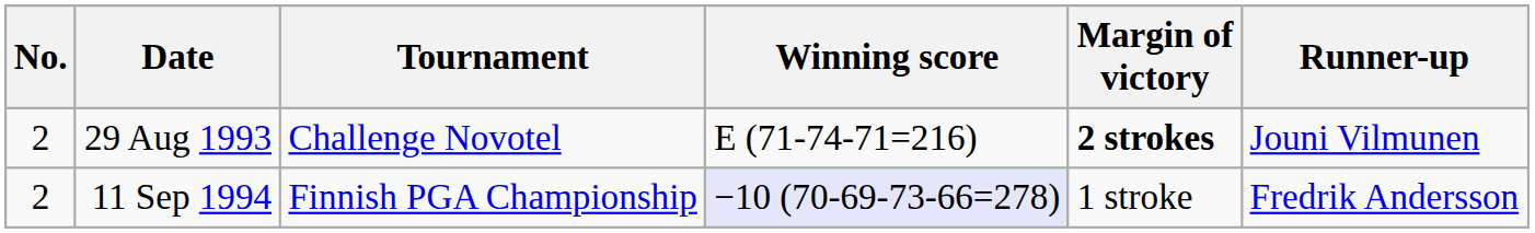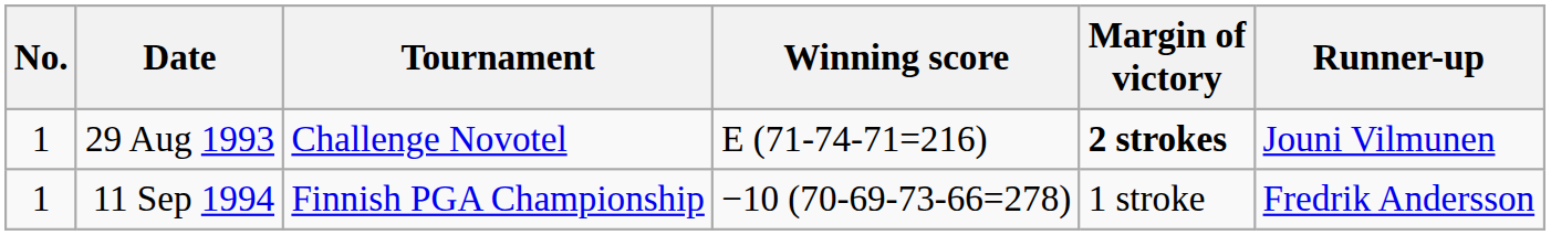29 Aug 1993 | No.: 2 -> 1
11 Sep 1994 | No.: 2 -> 1
11 Sep 1994 | Winning score: lavender background -> no background
